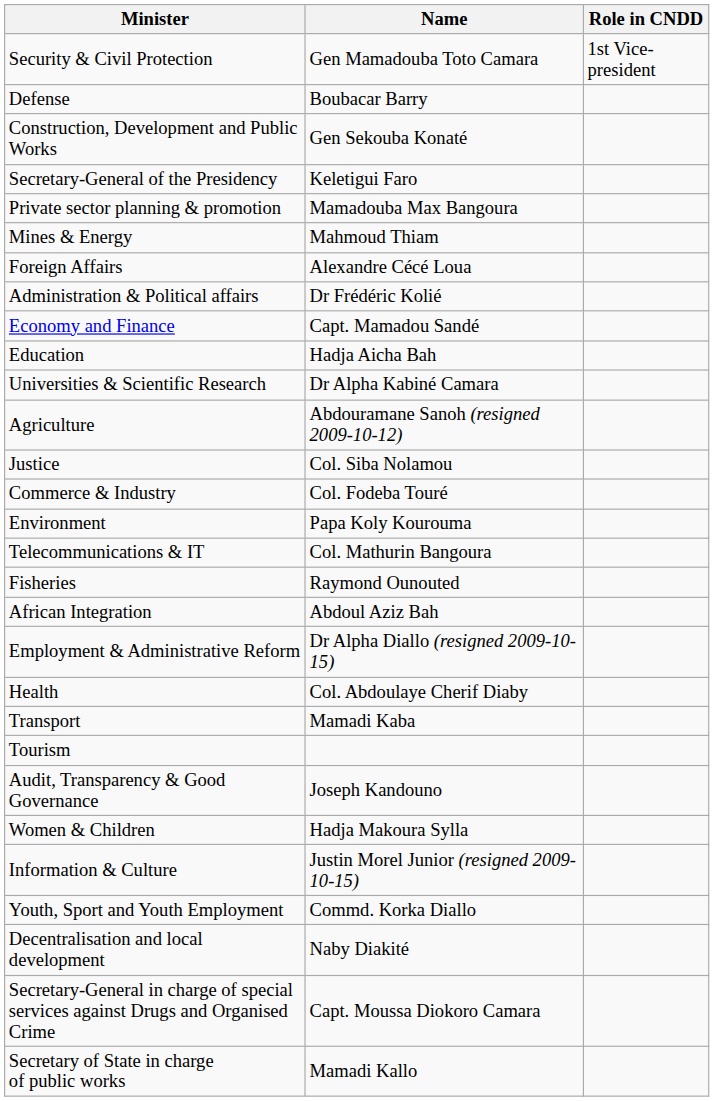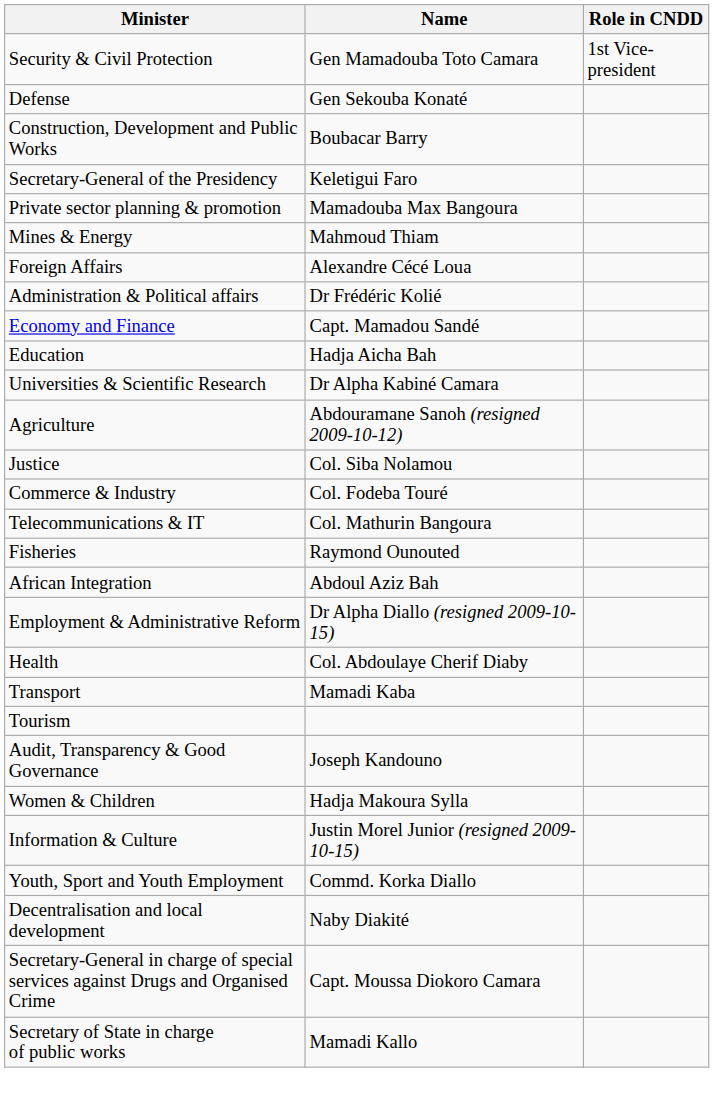Defense | Name: Boubacar Barry -> Gen Sekouba Konaté
Construction, Development and Public Works | Name: Gen Sekouba Konaté -> Boubacar Barry
- row: Environment | Papa Koly Kourouma
